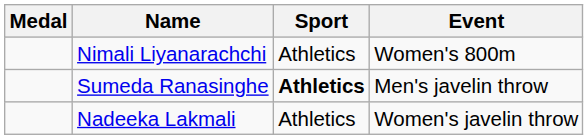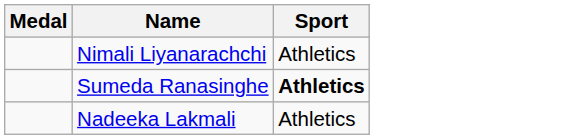- column: Event | Women's 800m | Men's javelin throw | Women's javelin throw
